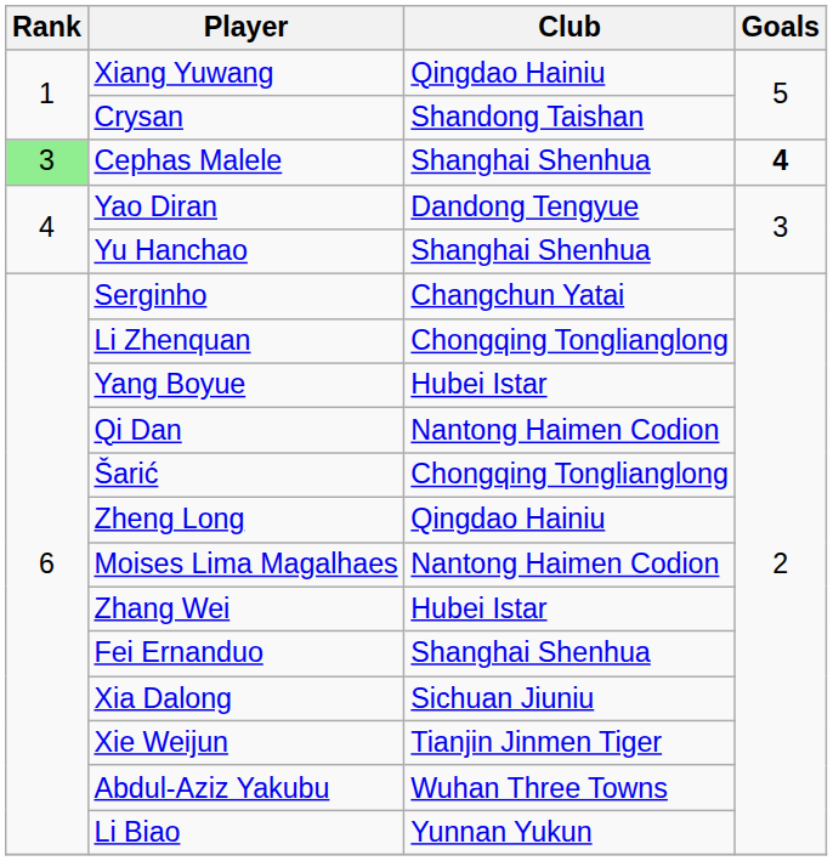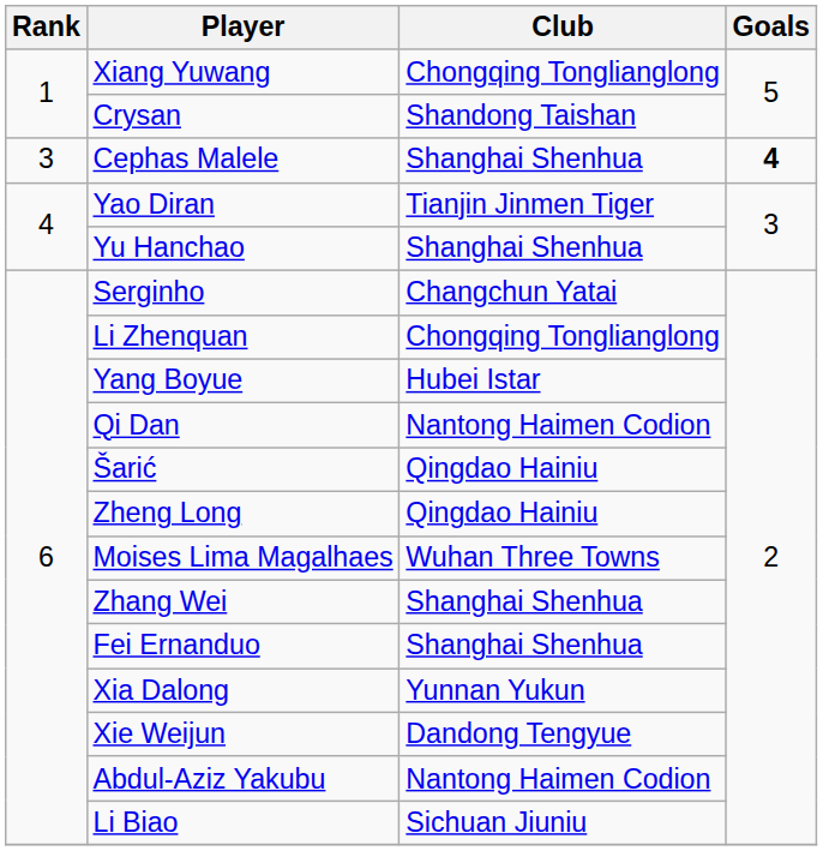Xiang Yuwang | Club: Qingdao Hainiu -> Chongqing Tonglianglong
Cephas Malele | Rank: lightgreen background -> no background
Yao Diran | Club: Dandong Tengyue -> Tianjin Jinmen Tiger
Šarić | Club: Chongqing Tonglianglong -> Qingdao Hainiu
Moises Lima Magalhaes | Club: Nantong Haimen Codion -> Wuhan Three Towns
Zhang Wei | Club: Hubei Istar -> Shanghai Shenhua
Xia Dalong | Club: Sichuan Jiuniu -> Yunnan Yukun
Xie Weijun | Club: Tianjin Jinmen Tiger -> Dandong Tengyue
Abdul-Aziz Yakubu | Club: Wuhan Three Towns -> Nantong Haimen Codion
Li Biao | Club: Yunnan Yukun -> Sichuan Jiuniu
